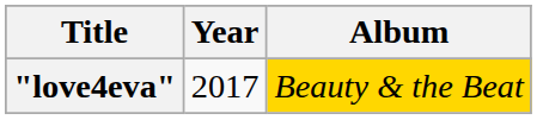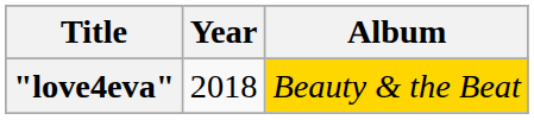"love4eva" | Year: 2017 -> 2018
